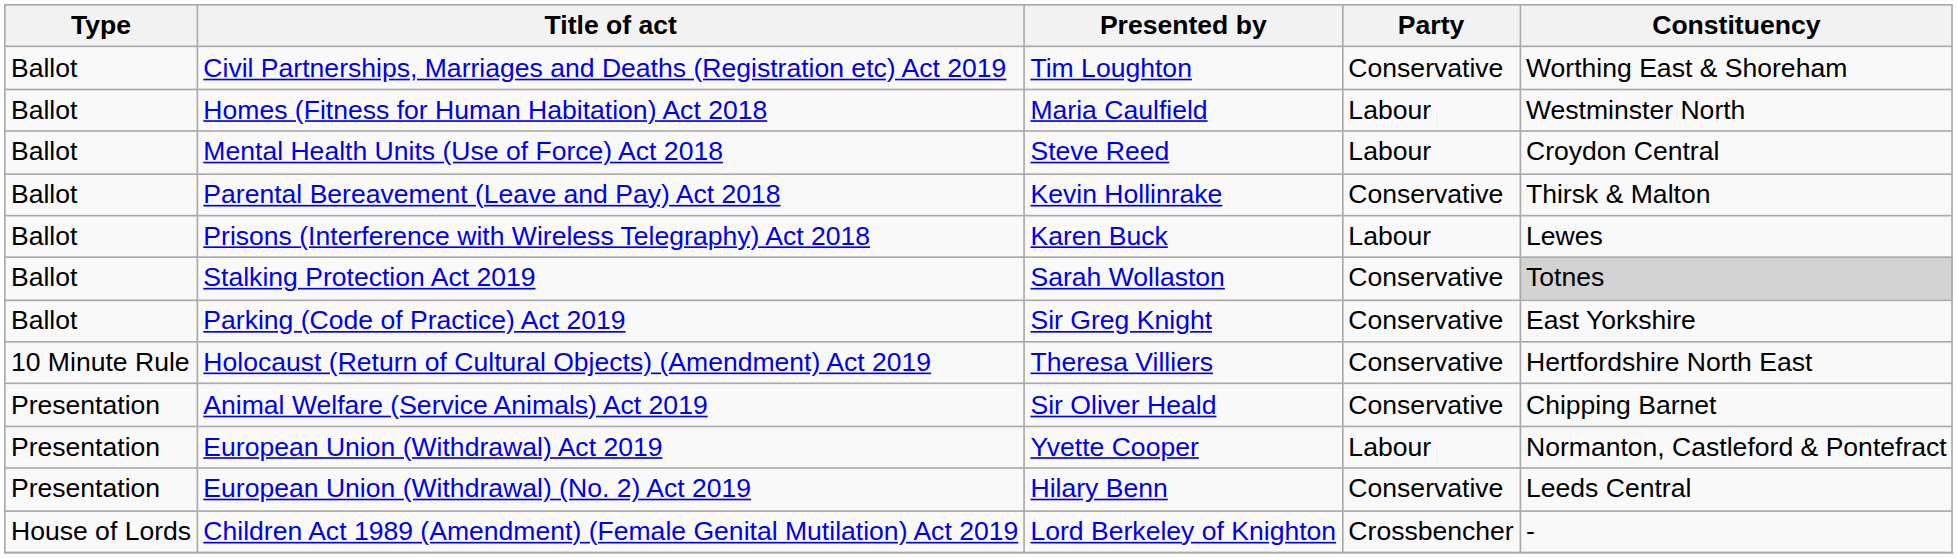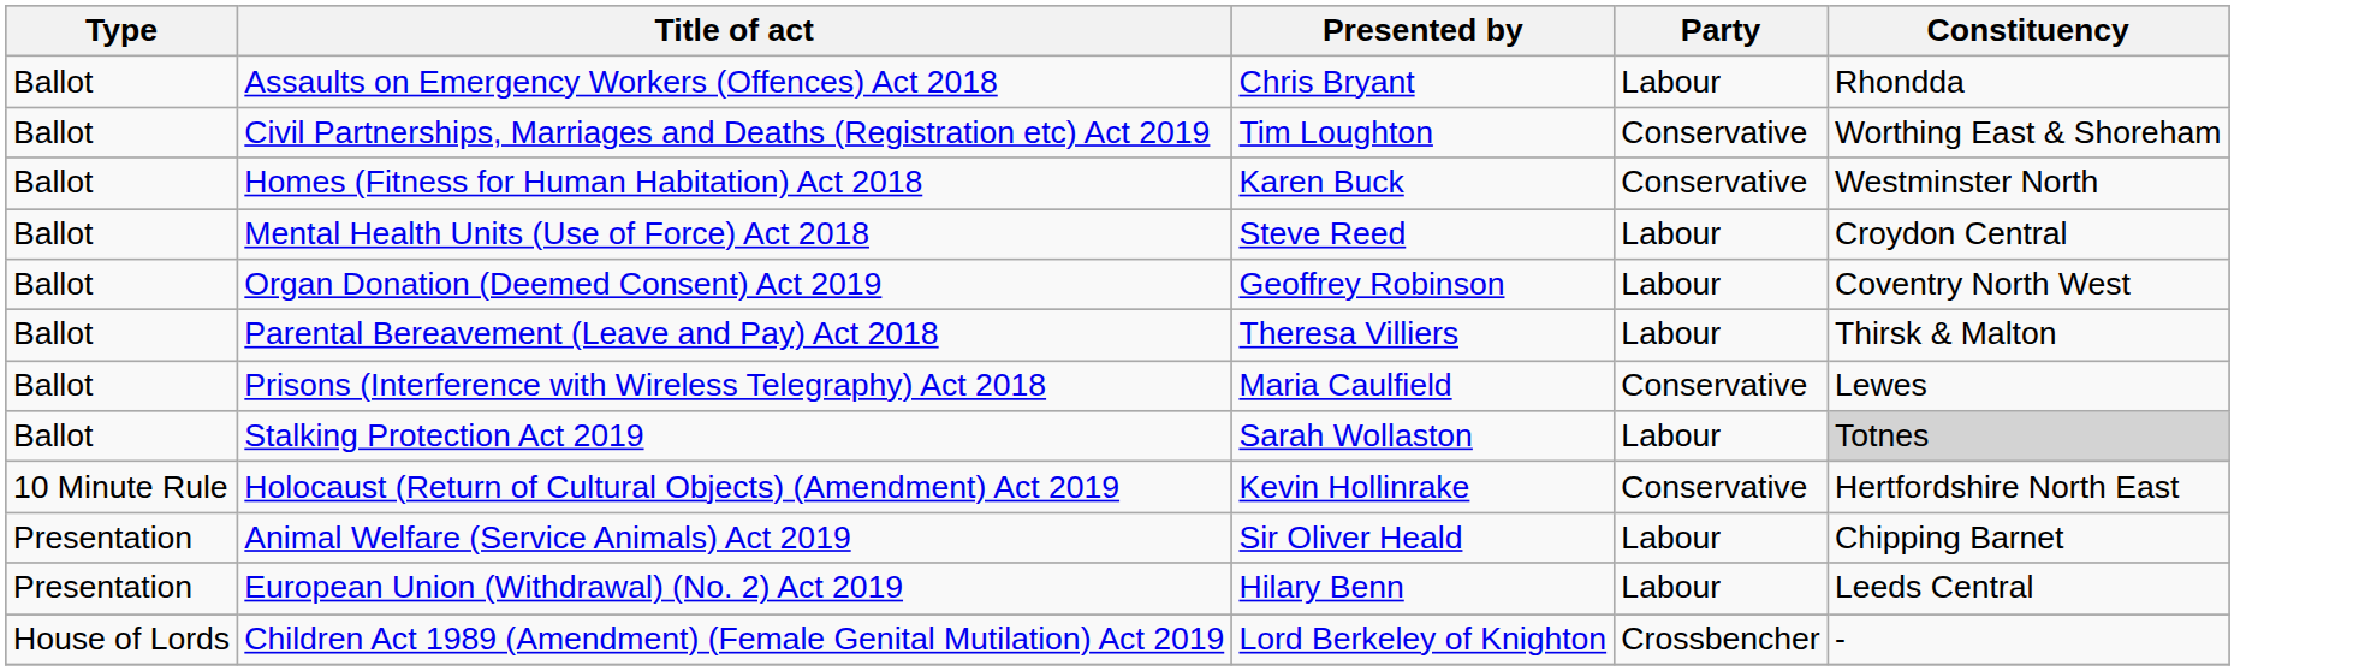+ row: Ballot | Assaults on Emergency Workers (Offences) Act 2018 | Chris Bryant | Labour | Rhondda
Homes (Fitness for Human Habitation) Act 2018 | Presented by: Maria Caulfield -> Karen Buck
Homes (Fitness for Human Habitation) Act 2018 | Party: Labour -> Conservative
+ row: Ballot | Organ Donation (Deemed Consent) Act 2019 | Geoffrey Robinson | Labour | Coventry North West
Parental Bereavement (Leave and Pay) Act 2018 | Presented by: Kevin Hollinrake -> Theresa Villiers
Parental Bereavement (Leave and Pay) Act 2018 | Party: Conservative -> Labour
Prisons (Interference with Wireless Telegraphy) Act 2018 | Presented by: Karen Buck -> Maria Caulfield
Prisons (Interference with Wireless Telegraphy) Act 2018 | Party: Labour -> Conservative
Stalking Protection Act 2019 | Party: Conservative -> Labour
- row: Ballot | Parking (Code of Practice) Act 2019 | Sir Greg Knight | Conservative | East Yorkshire
Holocaust (Return of Cultural Objects) (Amendment) Act 2019 | Presented by: Theresa Villiers -> Kevin Hollinrake
Animal Welfare (Service Animals) Act 2019 | Party: Conservative -> Labour
- row: Presentation | European Union (Withdrawal) Act 2019 | Yvette Cooper | Labour | Normanton, Castleford & Pontefract
European Union (Withdrawal) (No. 2) Act 2019 | Party: Conservative -> Labour
